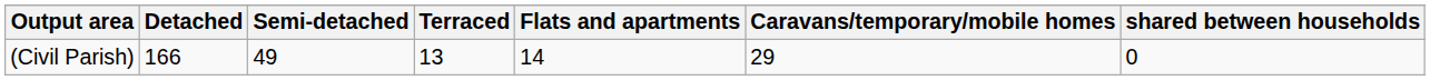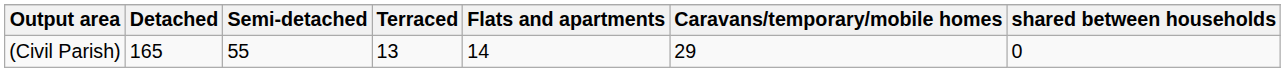(Civil Parish) | Detached: 166 -> 165
(Civil Parish) | Semi-detached: 49 -> 55
